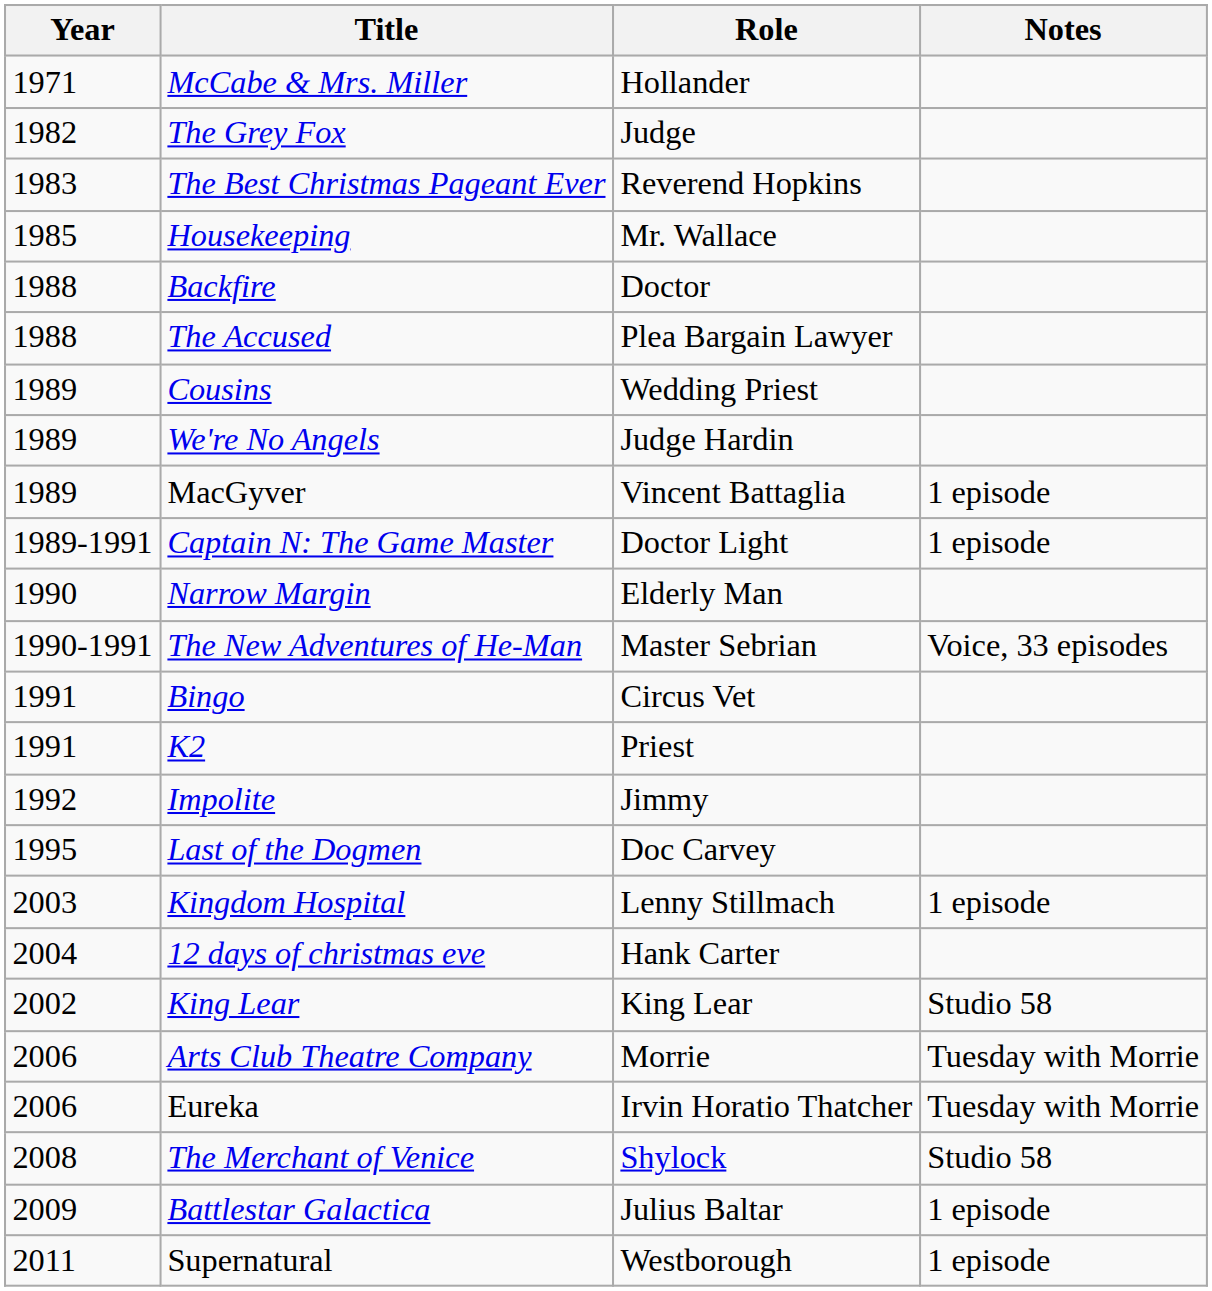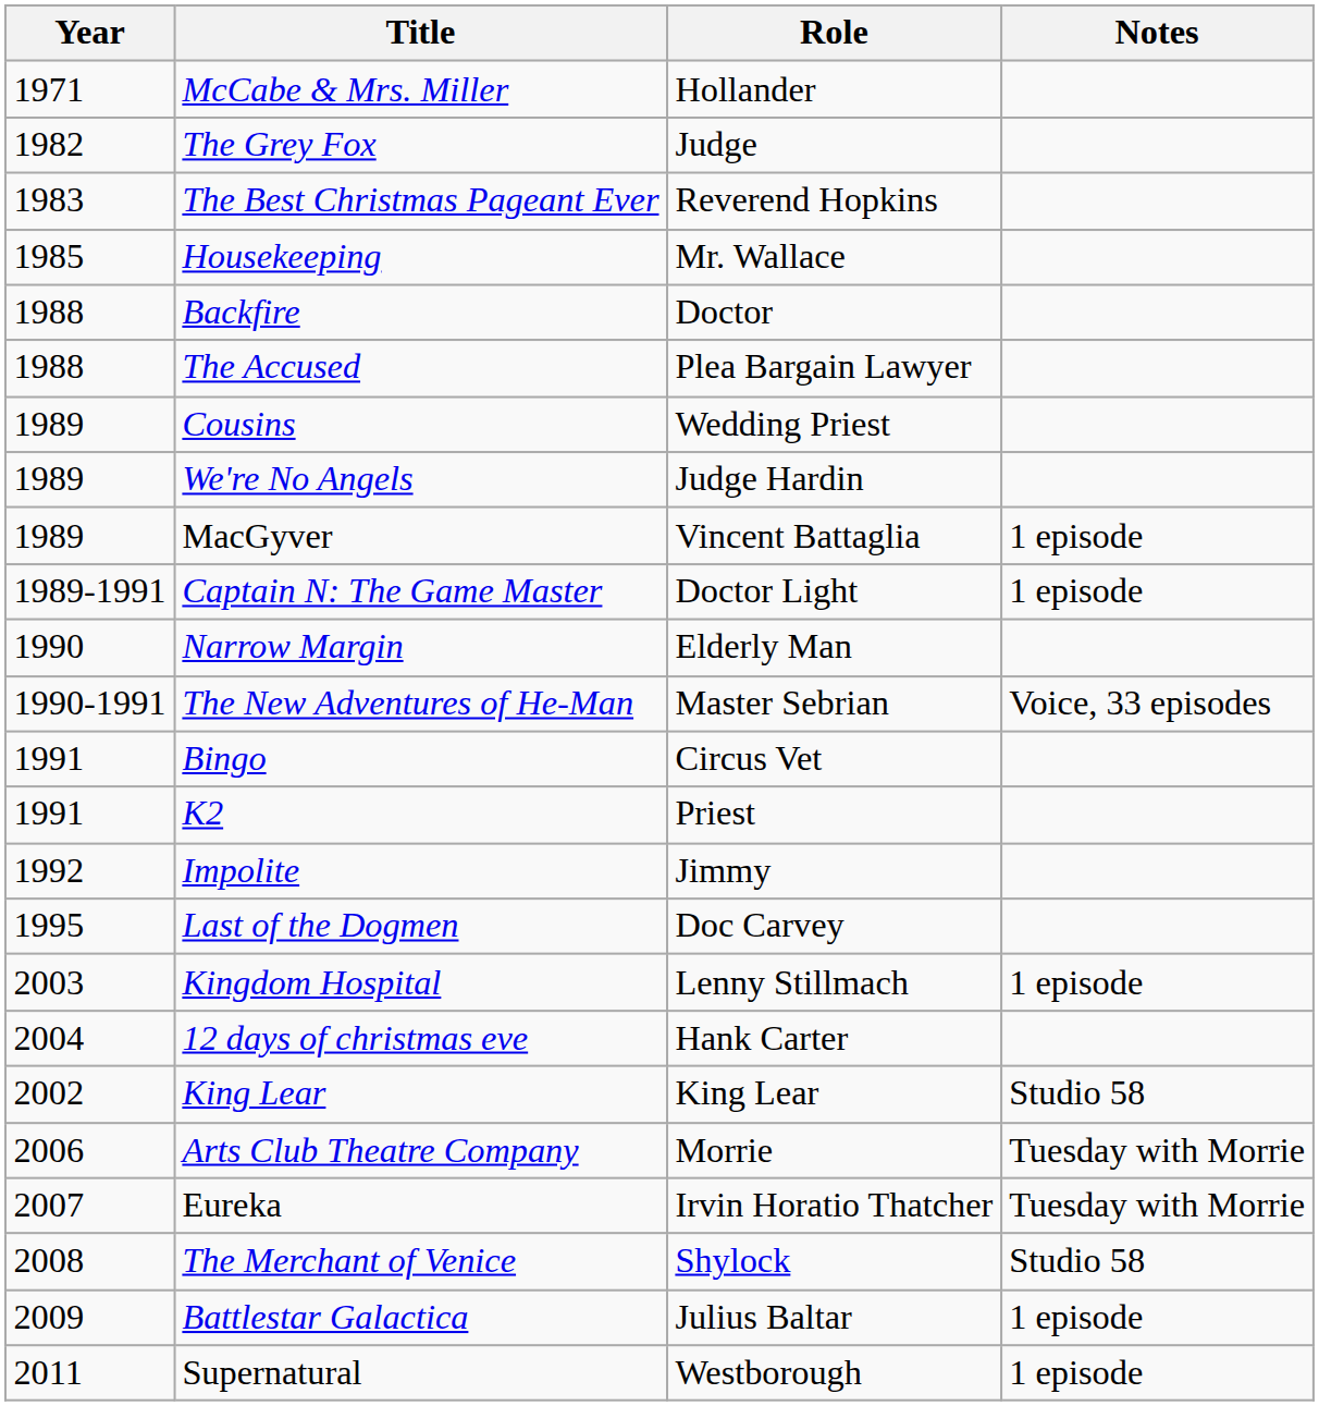Eureka | Year: 2006 -> 2007
